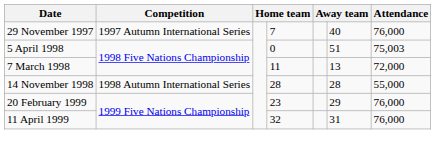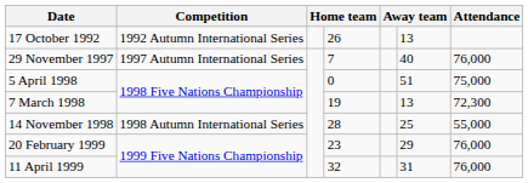+ row: 17 October 1992 | 1992 Autumn International Series | 26 | 13
5 April 1998 | Attendance: 75,003 -> 75,000
7 March 1998 | column 4: 11 -> 19
7 March 1998 | Attendance: 72,000 -> 72,300
14 November 1998 | column 6: 28 -> 25
